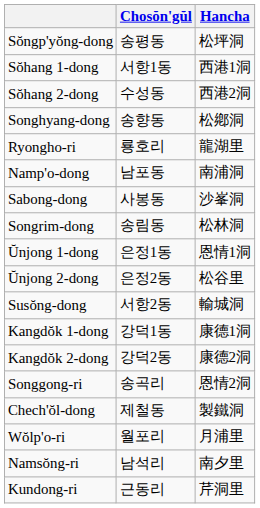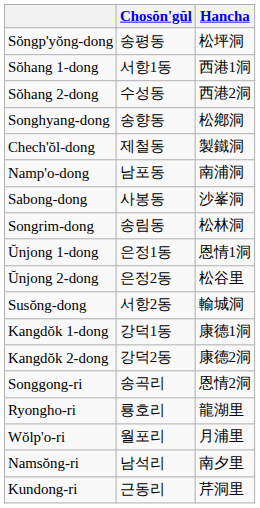rows swapped: Chech'ŏl-dong <-> Ryongho-ri
